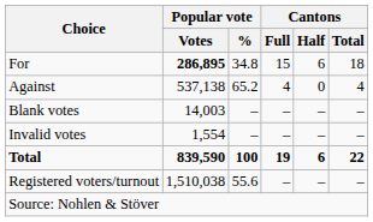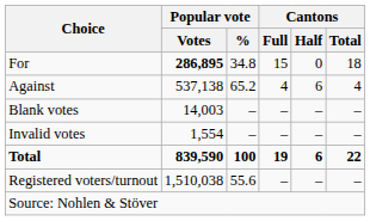For | Cantons / Half: 6 -> 0
Against | Cantons / Half: 0 -> 6
